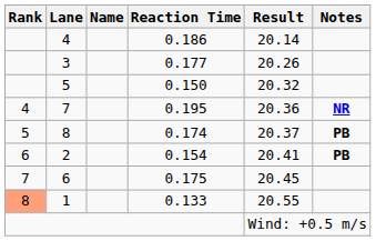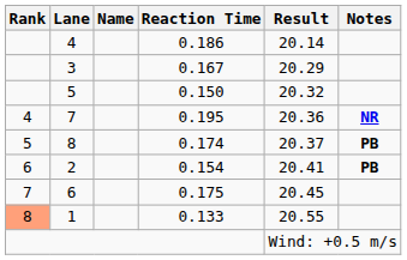3 | Reaction Time: 0.177 -> 0.167
3 | Result: 20.26 -> 20.29
